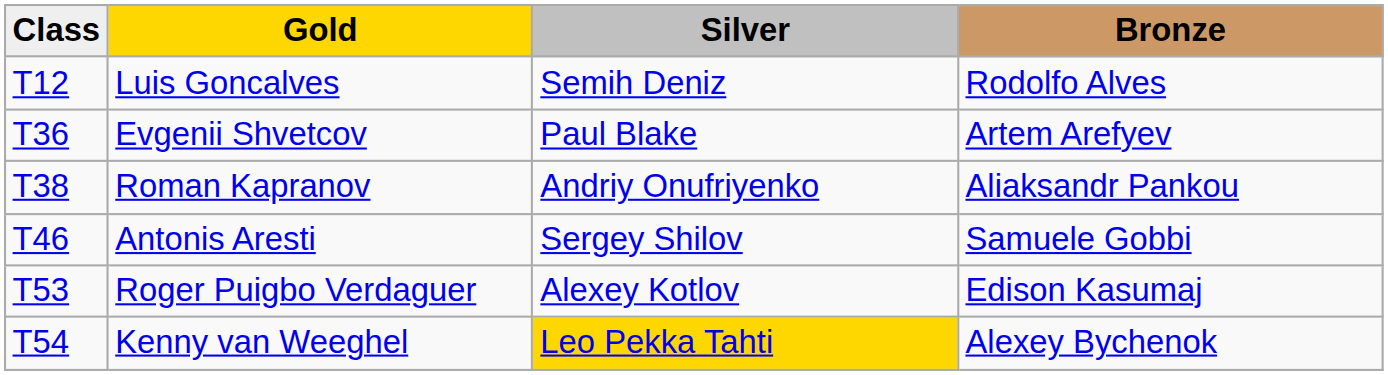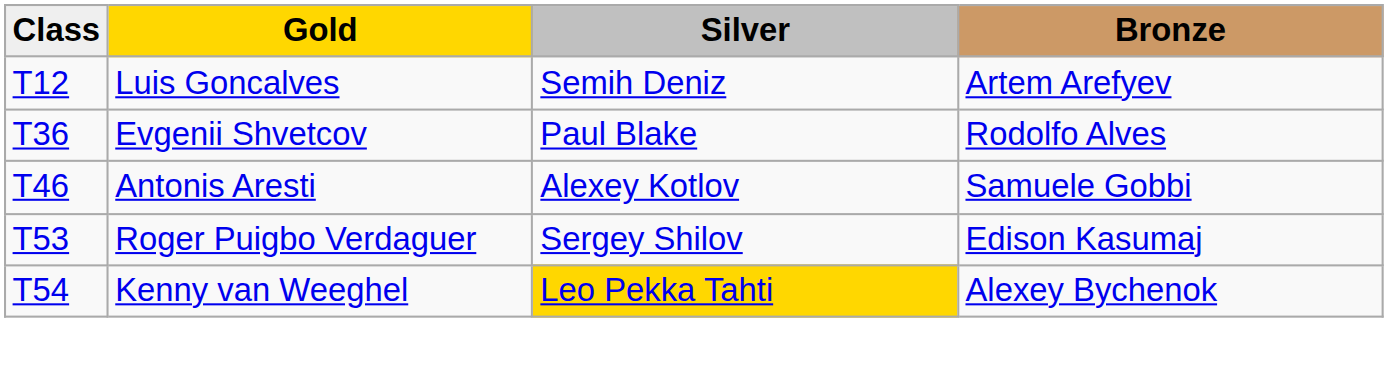Luis Goncalves | Bronze: Rodolfo Alves -> Artem Arefyev
Evgenii Shvetcov | Bronze: Artem Arefyev -> Rodolfo Alves
- row: T38 | Roman Kapranov | Andriy Onufriyenko | Aliaksandr Pankou
Antonis Aresti | Silver: Sergey Shilov -> Alexey Kotlov
Roger Puigbo Verdaguer | Silver: Alexey Kotlov -> Sergey Shilov
